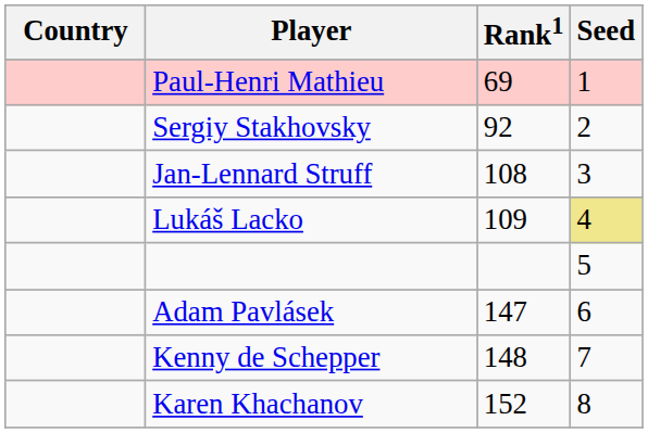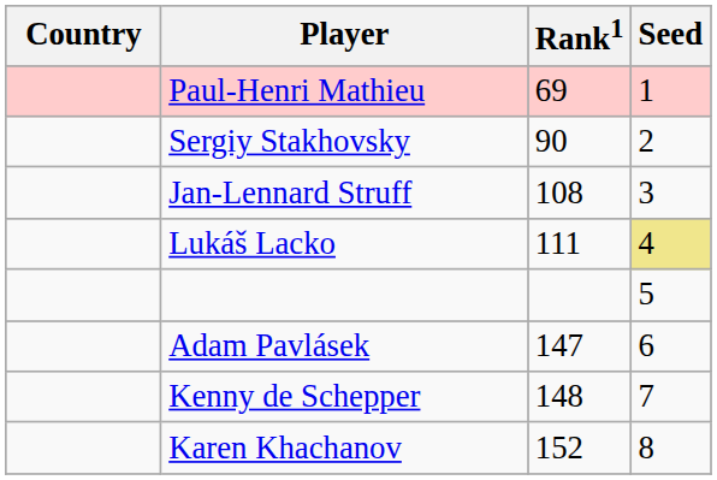Sergiy Stakhovsky | Rank1: 92 -> 90
Lukáš Lacko | Rank1: 109 -> 111
